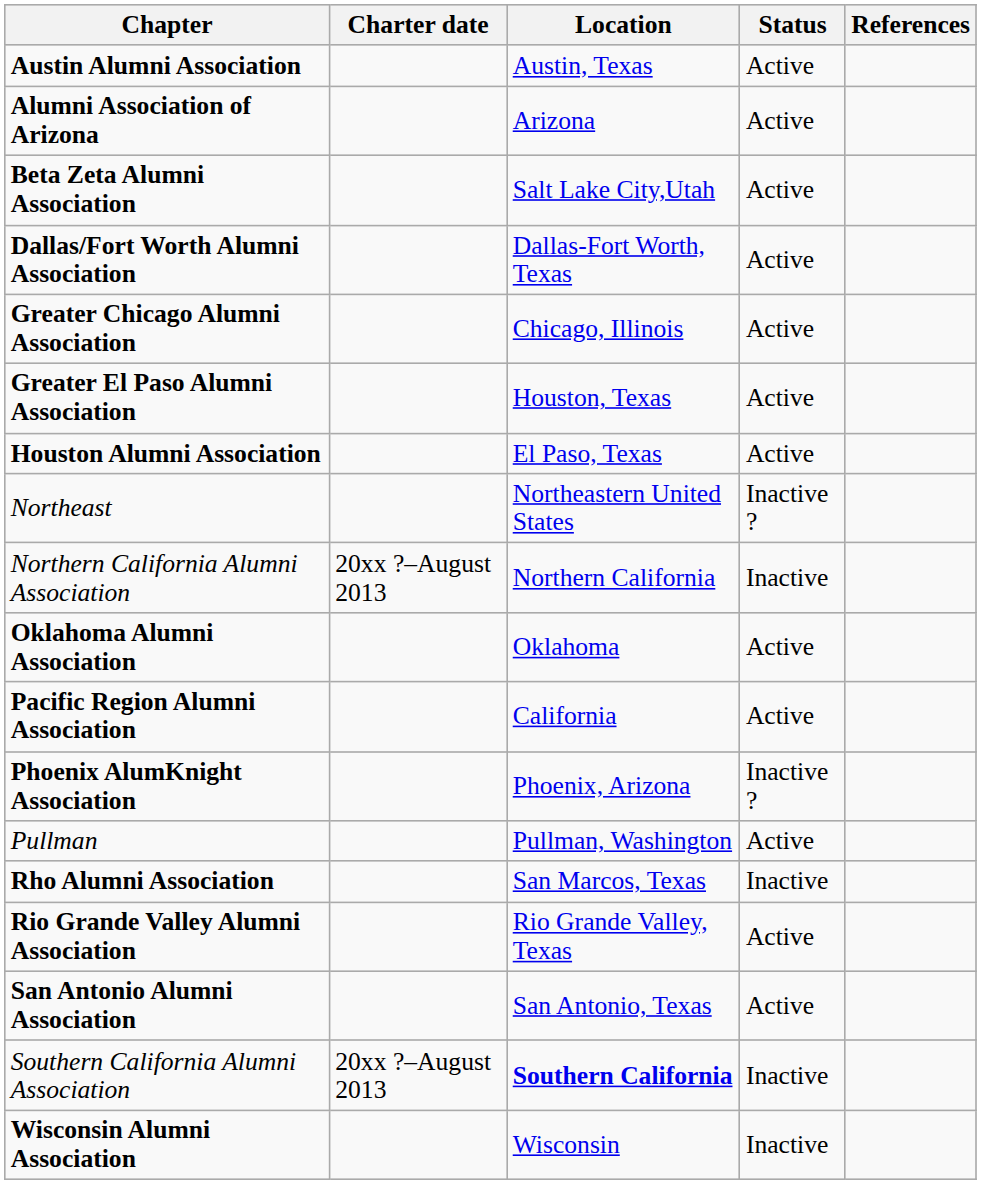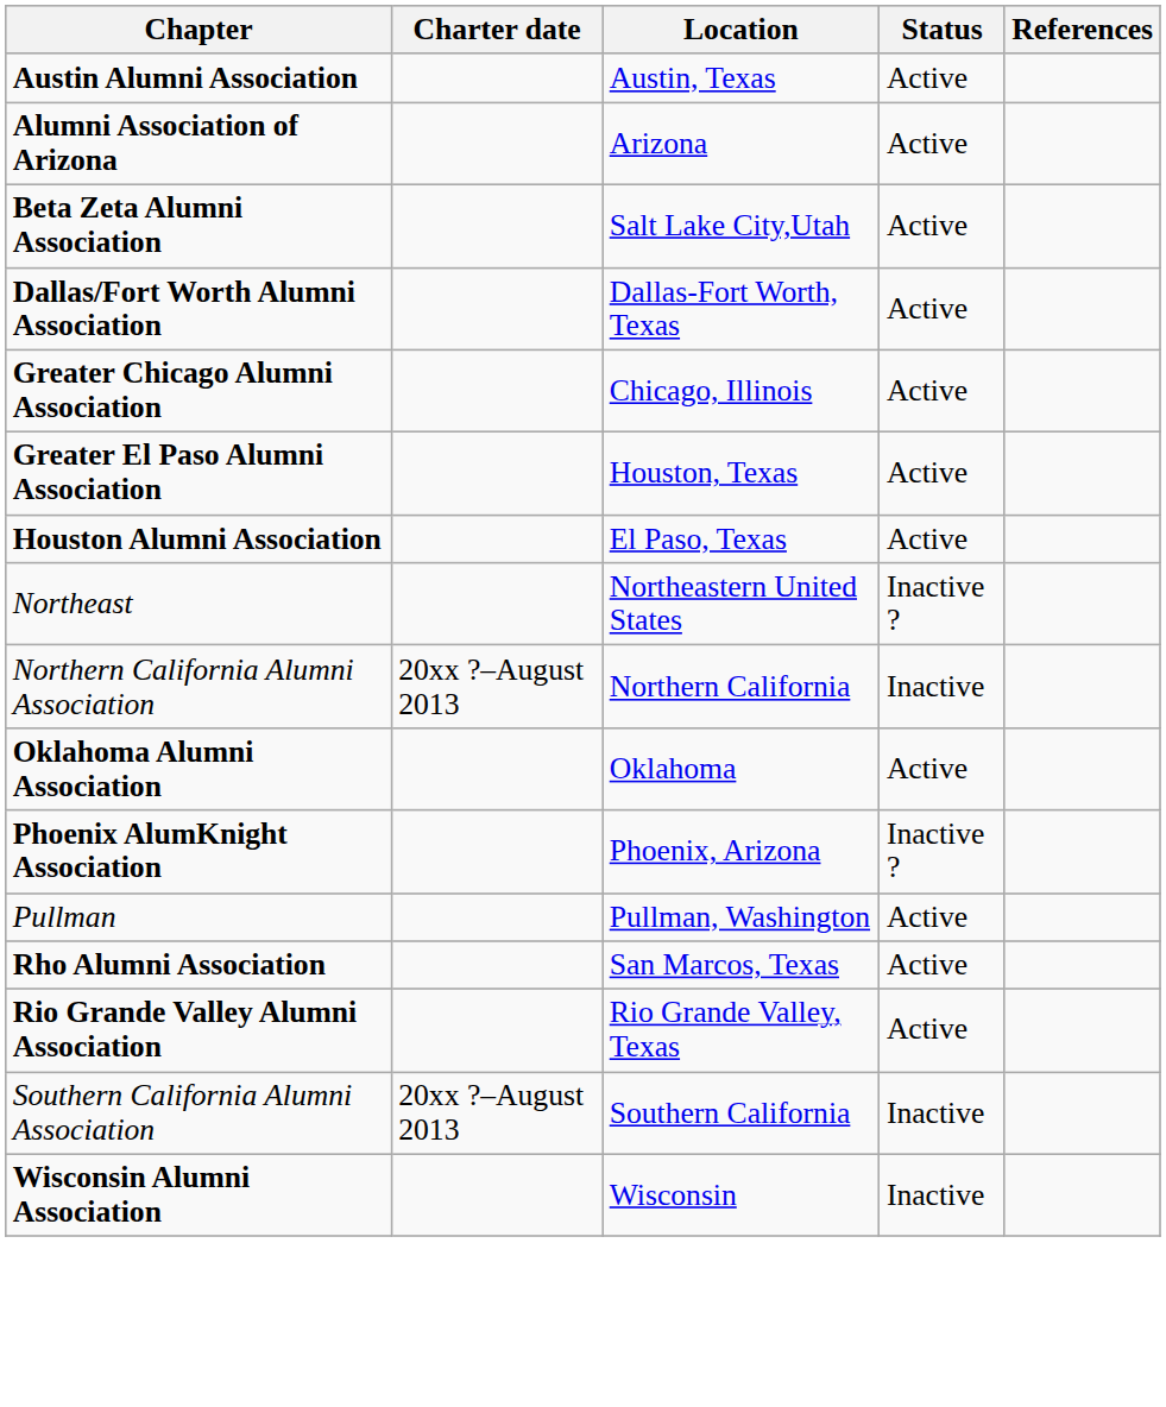- row: Pacific Region Alumni Association | California | Active
Rho Alumni Association | Status: Inactive -> Active
- row: San Antonio Alumni Association | San Antonio, Texas | Active
Southern California Alumni Association | Location: bold -> normal
